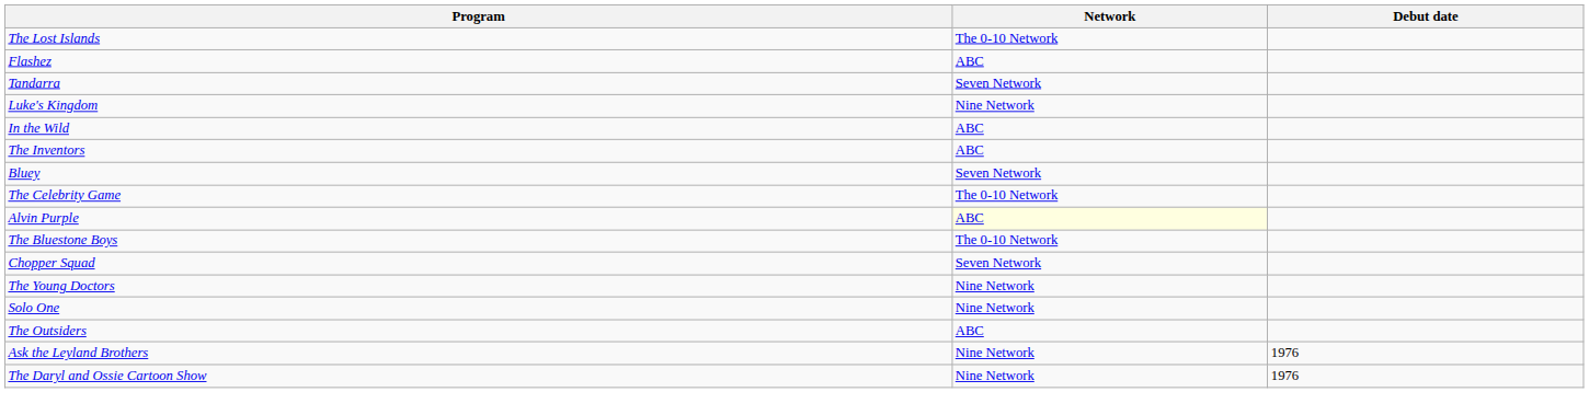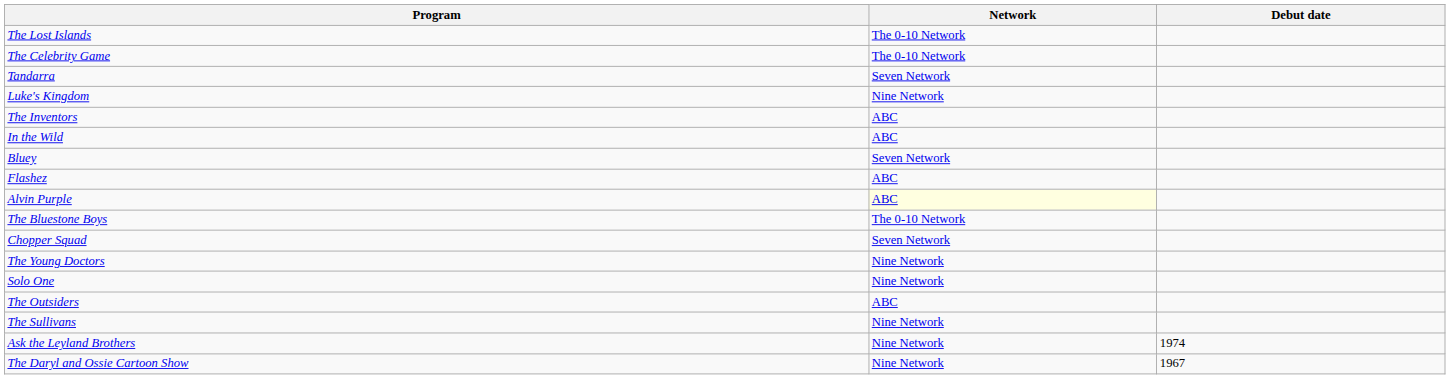rows swapped: The Celebrity Game <-> Flashez
rows swapped: In the Wild <-> The Inventors
+ row: The Sullivans | Nine Network
Ask the Leyland Brothers | Debut date: 1976 -> 1974
The Daryl and Ossie Cartoon Show | Debut date: 1976 -> 1967
